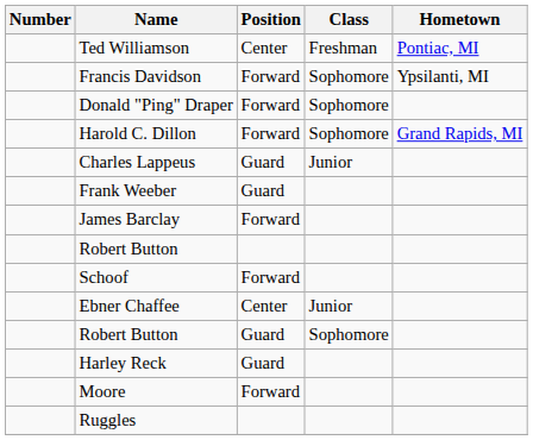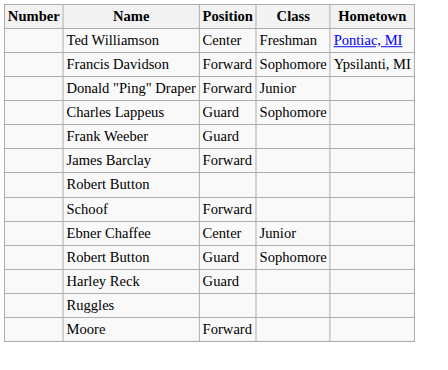Donald "Ping" Draper | Class: Sophomore -> Junior
- row: Harold C. Dillon | Forward | Sophomore | Grand Rapids, MI
Charles Lappeus | Class: Junior -> Sophomore
rows swapped: Moore <-> Ruggles
